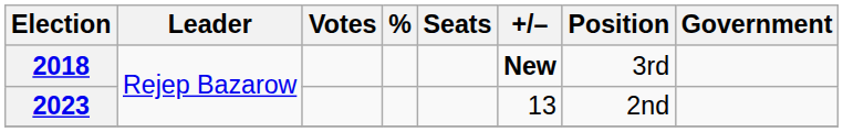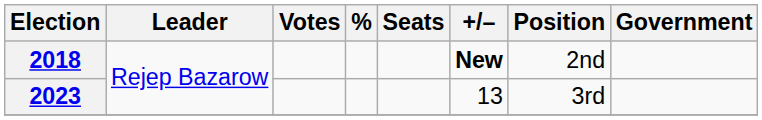2018 | Position: 3rd -> 2nd
2023 | Position: 2nd -> 3rd
